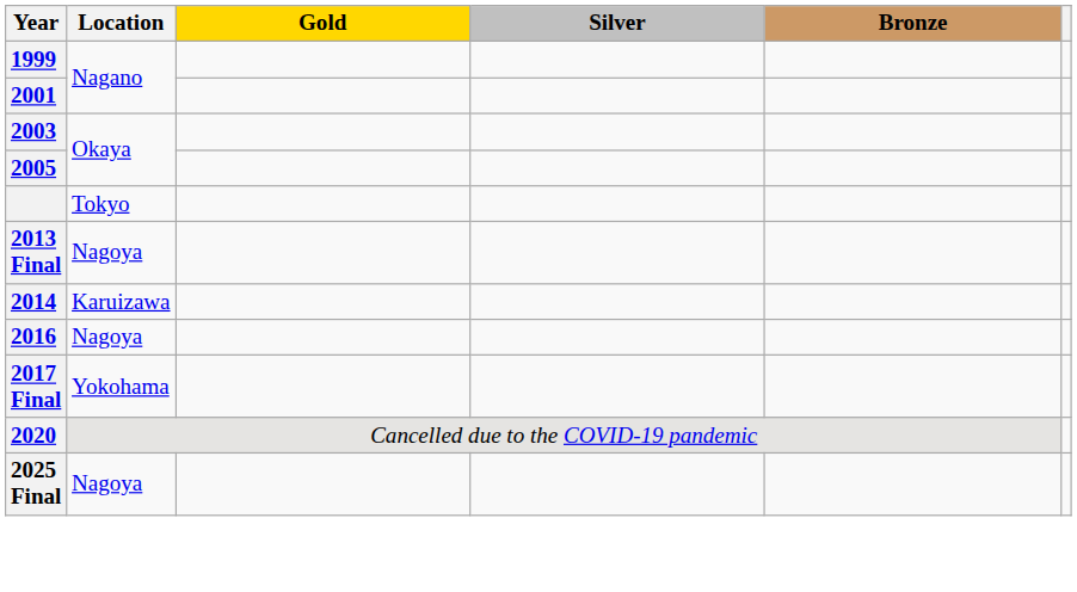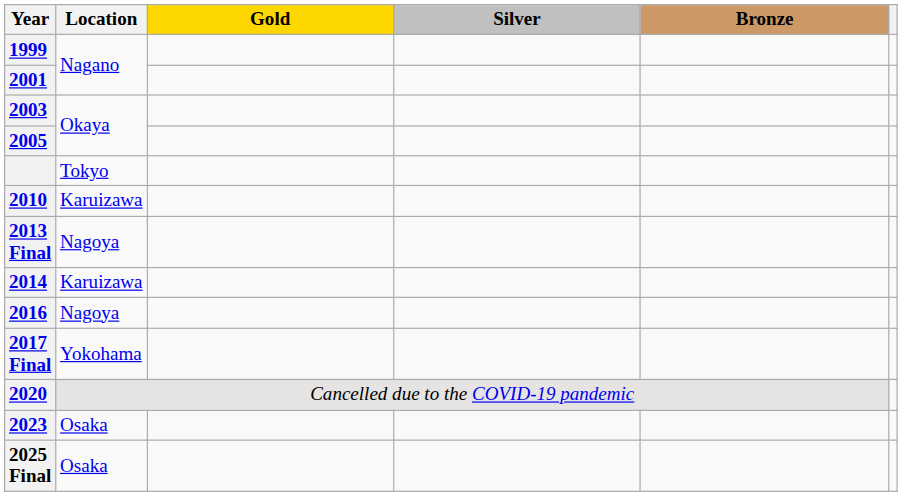+ row: 2010 | Karuizawa
+ row: 2023 | Osaka
2025 Final | Location: Nagoya -> Osaka
